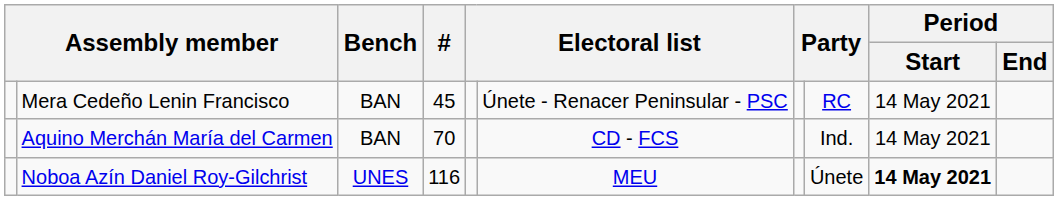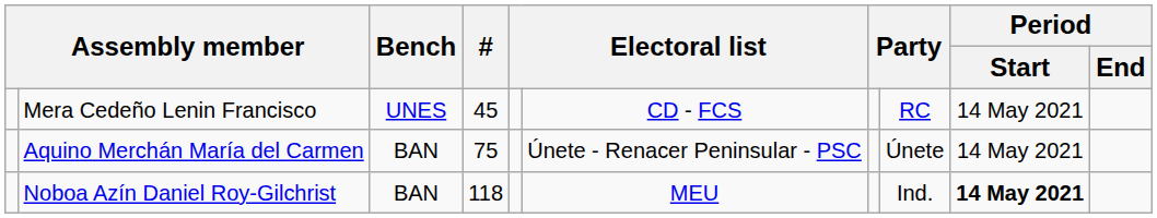Mera Cedeño Lenin Francisco | Bench: BAN -> UNES
Mera Cedeño Lenin Francisco | column 6: Únete - Renacer Peninsular - PSC -> CD - FCS
Aquino Merchán María del Carmen | #: 70 -> 75
Aquino Merchán María del Carmen | column 6: CD - FCS -> Únete - Renacer Peninsular - PSC
Aquino Merchán María del Carmen | column 8: Ind. -> Únete
Noboa Azín Daniel Roy-Gilchrist | Bench: UNES -> BAN
Noboa Azín Daniel Roy-Gilchrist | #: 116 -> 118
Noboa Azín Daniel Roy-Gilchrist | column 8: Únete -> Ind.
